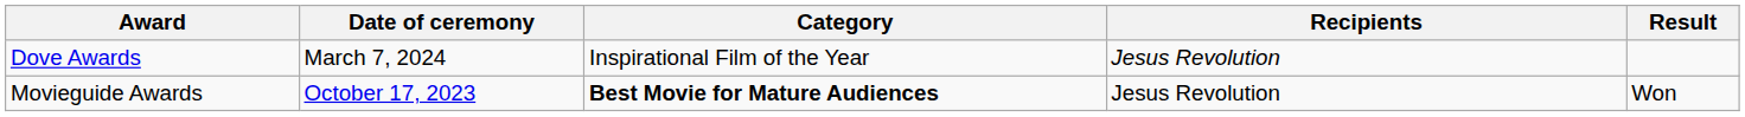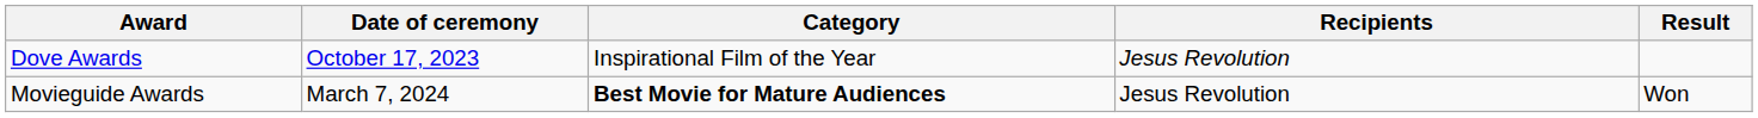Dove Awards | Date of ceremony: March 7, 2024 -> October 17, 2023
Movieguide Awards | Date of ceremony: October 17, 2023 -> March 7, 2024
